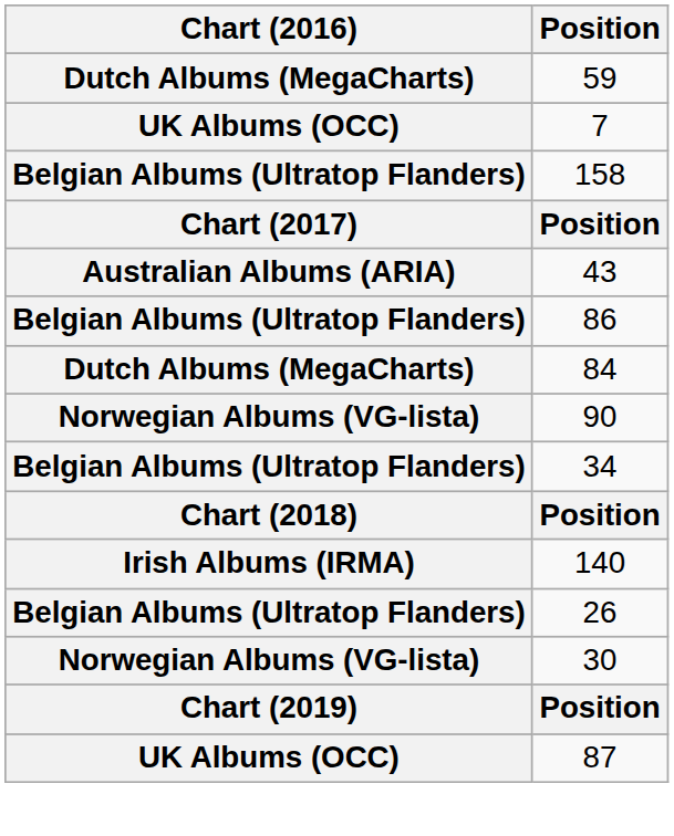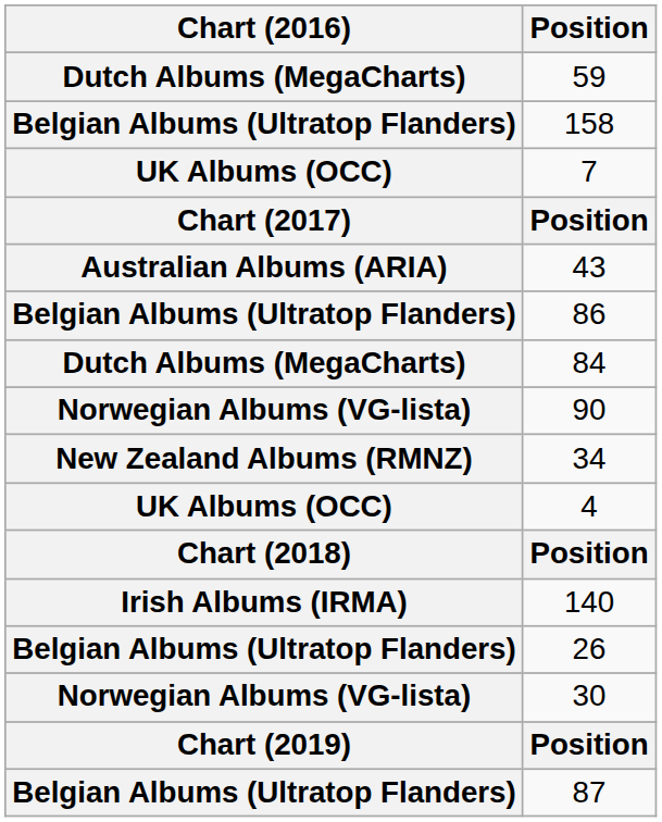rows swapped: 158 <-> 7
34 | Chart (2016): Belgian Albums (Ultratop Flanders) -> New Zealand Albums (RMNZ)
+ row: UK Albums (OCC) | 4
87 | Chart (2016): UK Albums (OCC) -> Belgian Albums (Ultratop Flanders)
